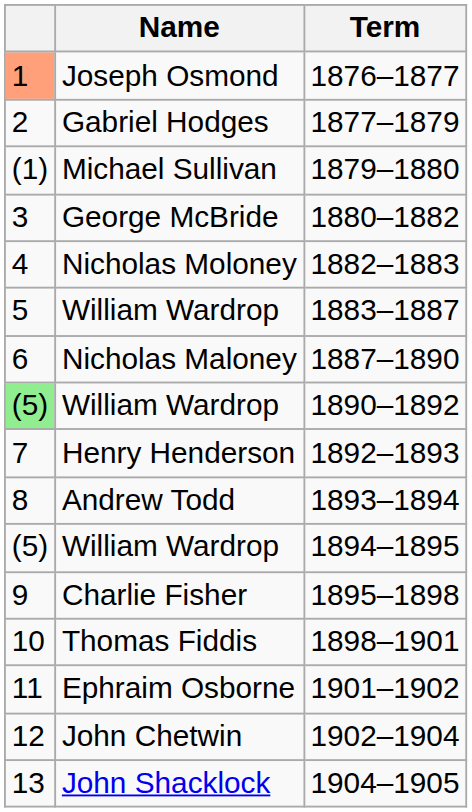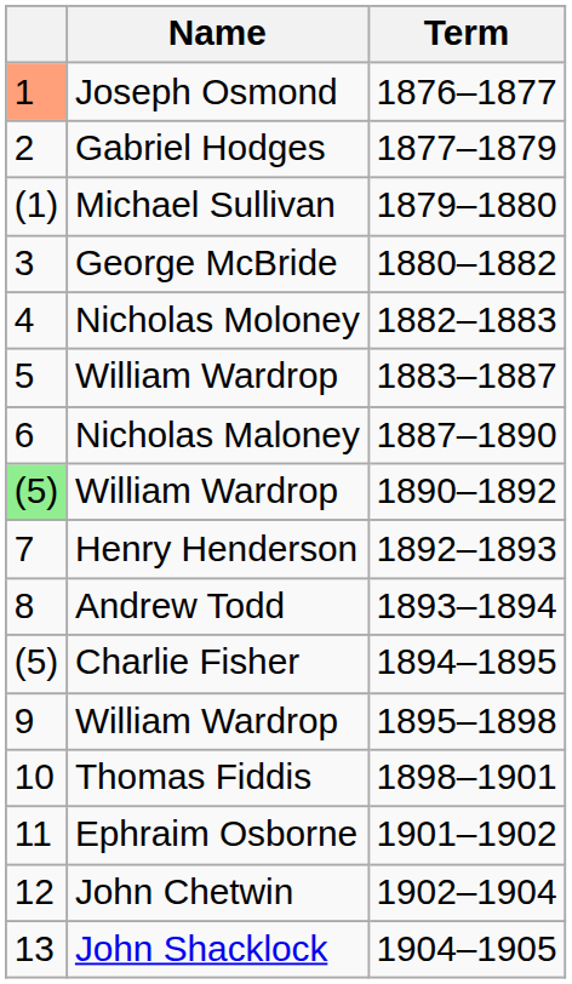1894–1895 | Name: William Wardrop -> Charlie Fisher
1895–1898 | Name: Charlie Fisher -> William Wardrop
